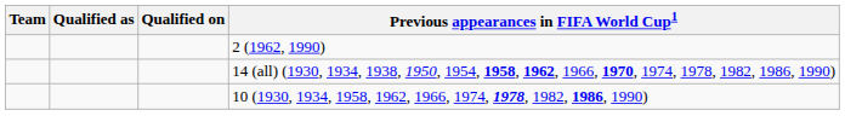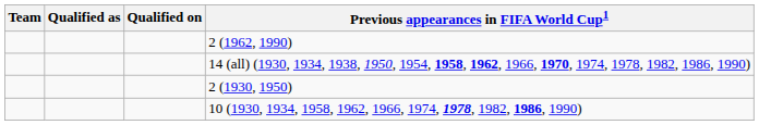+ row: 2 (1930, 1950)
